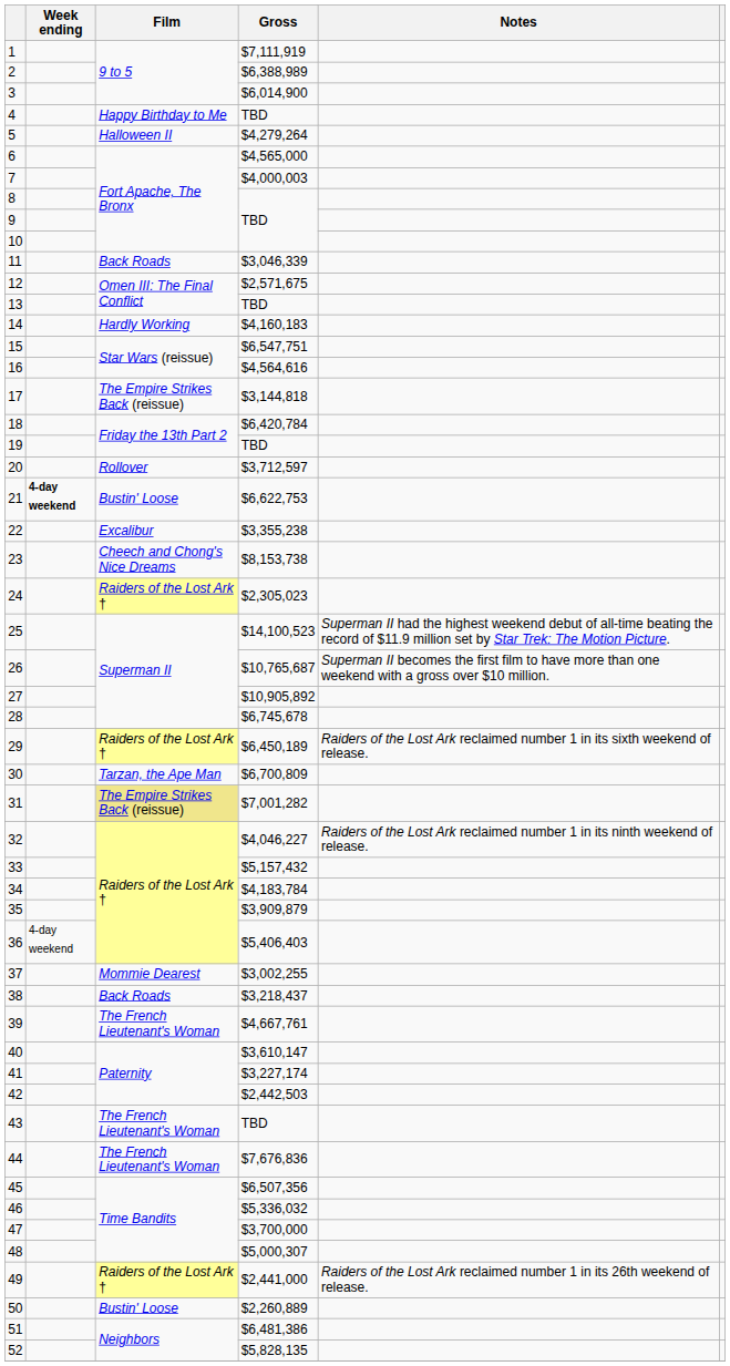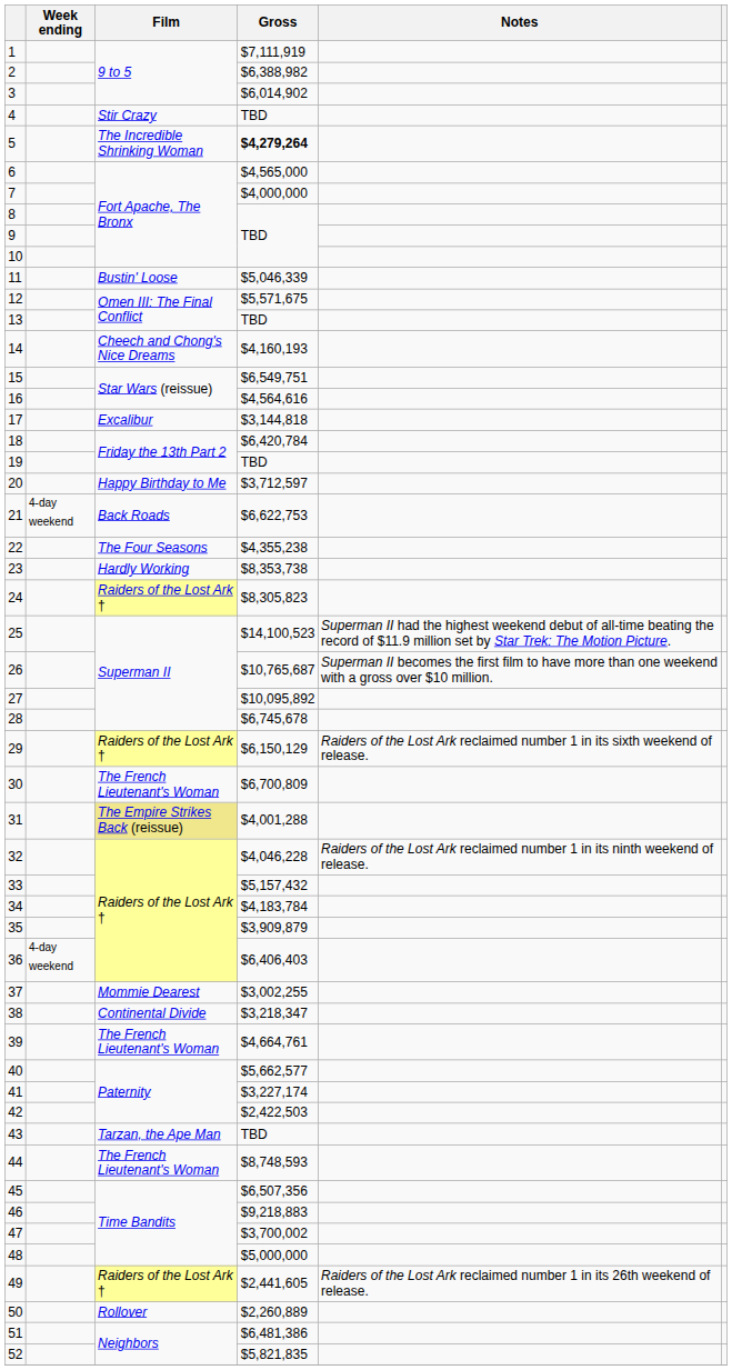2 | Gross: $6,388,989 -> $6,388,982
3 | Gross: $6,014,900 -> $6,014,902
4 | Film: Happy Birthday to Me -> Stir Crazy
5 | Film: Halloween II -> The Incredible Shrinking Woman
5 | Gross: normal -> bold
7 | Gross: $4,000,003 -> $4,000,000
11 | Film: Back Roads -> Bustin' Loose
11 | Gross: $3,046,339 -> $5,046,339
12 | Gross: $2,571,675 -> $5,571,675
14 | Film: Hardly Working -> Cheech and Chong's Nice Dreams
14 | Gross: $4,160,183 -> $4,160,193
15 | Gross: $6,547,751 -> $6,549,751
17 | Film: The Empire Strikes Back (reissue) -> Excalibur
20 | Film: Rollover -> Happy Birthday to Me
21 | Week ending: bold -> normal
21 | Film: Bustin' Loose -> Back Roads
22 | Film: Excalibur -> The Four Seasons
22 | Gross: $3,355,238 -> $4,355,238
23 | Film: Cheech and Chong's Nice Dreams -> Hardly Working
23 | Gross: $8,153,738 -> $8,353,738
24 | Gross: $2,305,023 -> $8,305,823
27 | Gross: $10,905,892 -> $10,095,892
29 | Gross: $6,450,189 -> $6,150,129
30 | Film: Tarzan, the Ape Man -> The French Lieutenant's Woman
31 | Gross: $7,001,282 -> $4,001,288
32 | Gross: $4,046,227 -> $4,046,228
36 | Gross: $5,406,403 -> $6,406,403
38 | Film: Back Roads -> Continental Divide
38 | Gross: $3,218,437 -> $3,218,347
39 | Gross: $4,667,761 -> $4,664,761
40 | Gross: $3,610,147 -> $5,662,577
42 | Gross: $2,442,503 -> $2,422,503
43 | Film: The French Lieutenant's Woman -> Tarzan, the Ape Man
44 | Gross: $7,676,836 -> $8,748,593
46 | Gross: $5,336,032 -> $9,218,883
47 | Gross: $3,700,000 -> $3,700,002
48 | Gross: $5,000,307 -> $5,000,000
49 | Gross: $2,441,000 -> $2,441,605
50 | Film: Bustin' Loose -> Rollover
52 | Gross: $5,828,135 -> $5,821,835
